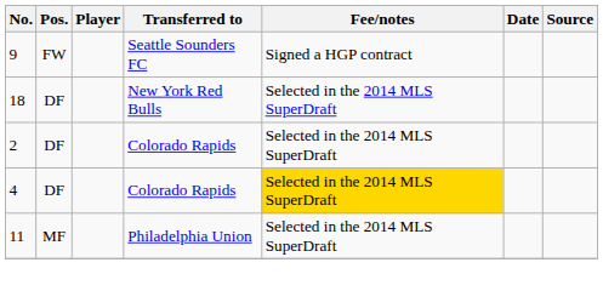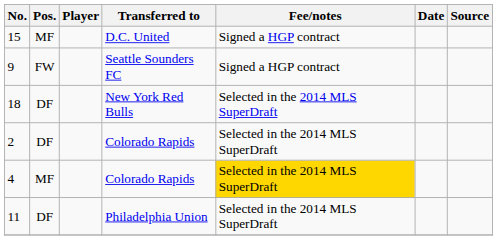+ row: 15 | MF | D.C. United | Signed a HGP contract
4 | Pos.: DF -> MF
11 | Pos.: MF -> DF
